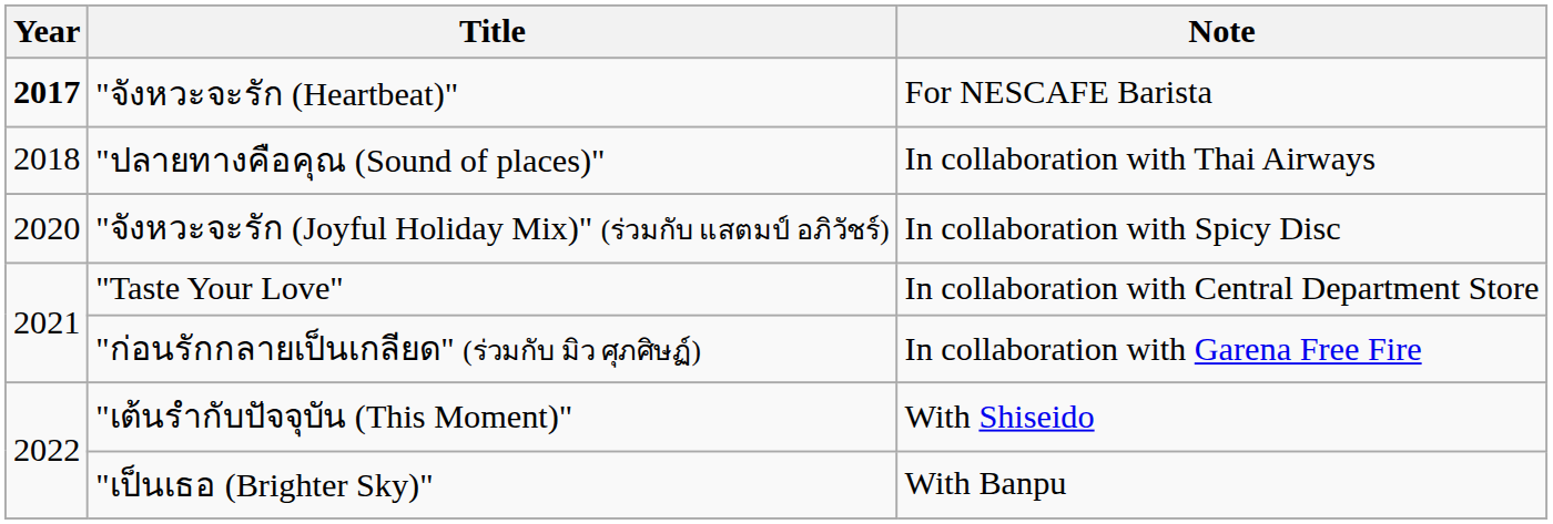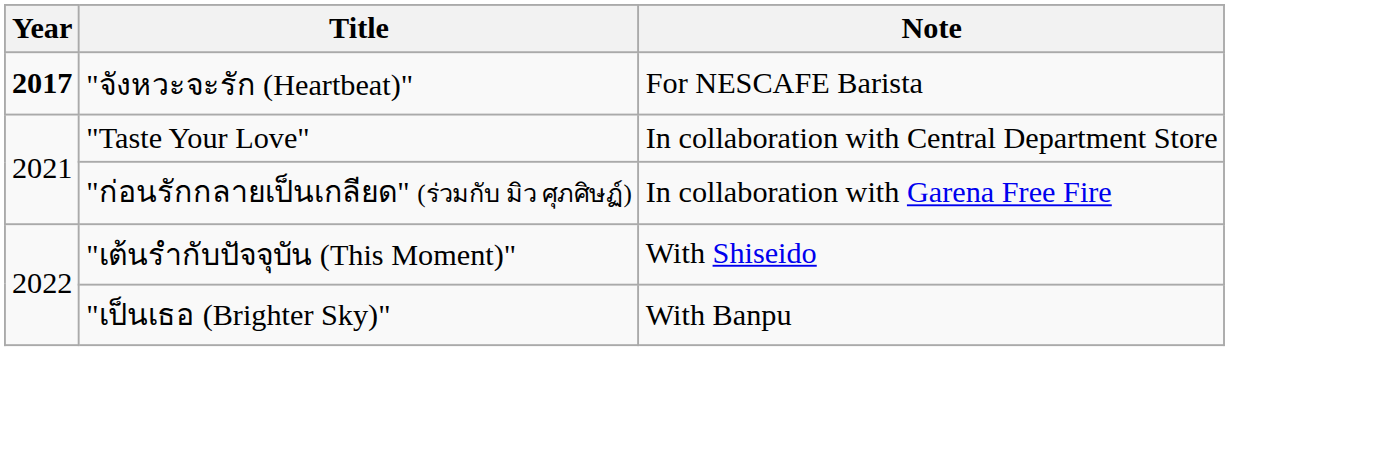- row: 2018 | "ปลายทางคือคุณ (Sound of places)" | In collaboration with Thai Airways
- row: 2020 | "จังหวะจะรัก (Joyful Holiday Mix)" (ร่วมกับ แสตมป์ อภิวัชร์) | In collaboration with Spicy Disc
